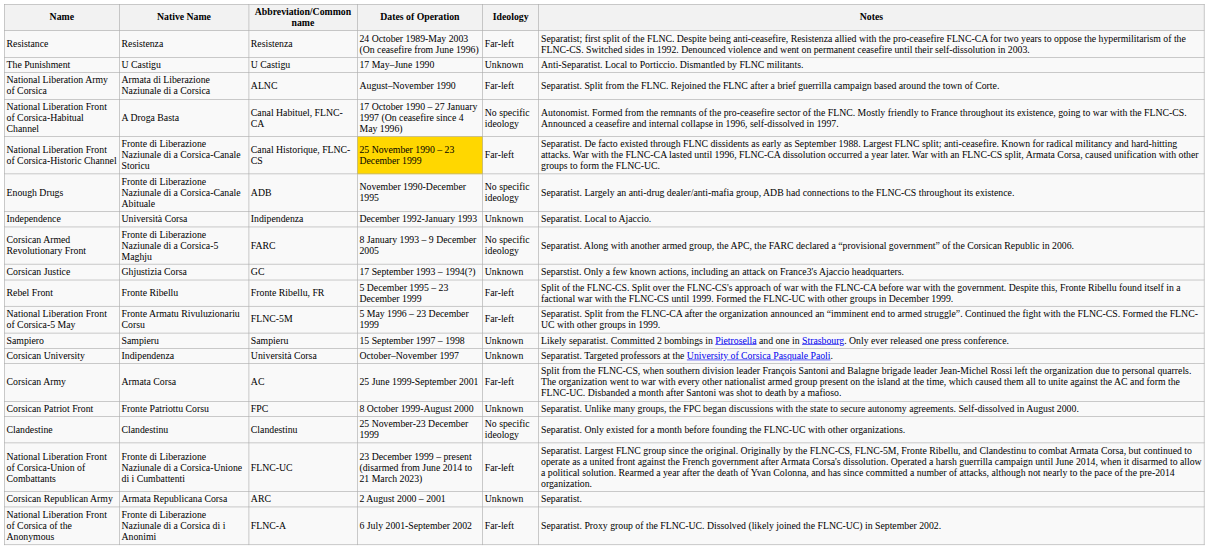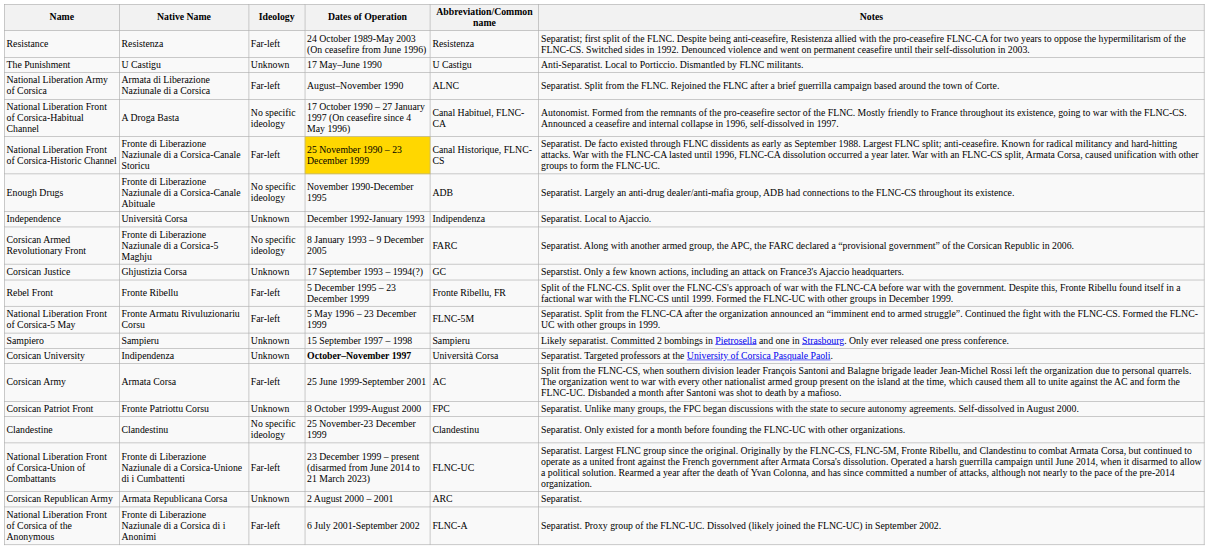columns swapped: Abbreviation/Common name <-> Ideology
Corsican University | Dates of Operation: normal -> bold
